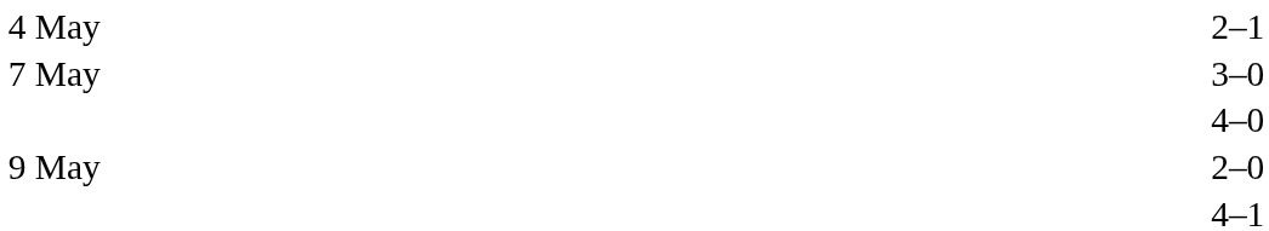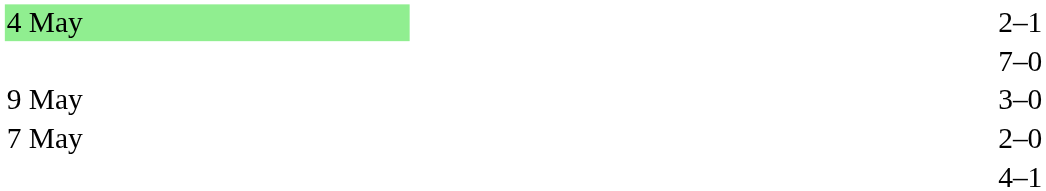2–1 | column 1: no background -> lightgreen background
+ row: 7–0
3–0 | column 1: 7 May -> 9 May
- row: 4–0
2–0 | column 1: 9 May -> 7 May
